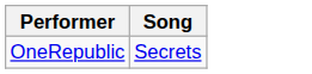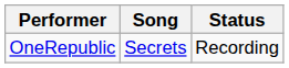+ column: Status | Recording
